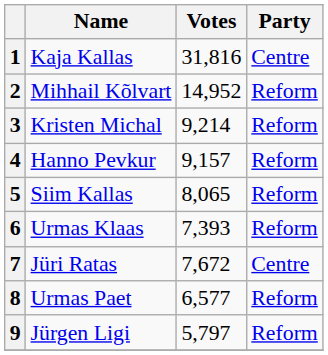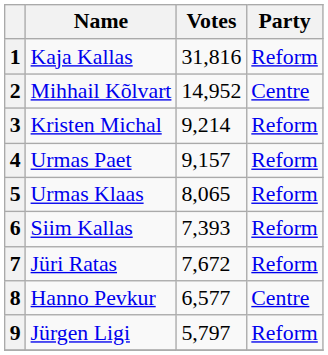1 | Party: Centre -> Reform
2 | Party: Reform -> Centre
4 | Name: Hanno Pevkur -> Urmas Paet
5 | Name: Siim Kallas -> Urmas Klaas
6 | Name: Urmas Klaas -> Siim Kallas
7 | Party: Centre -> Reform
8 | Name: Urmas Paet -> Hanno Pevkur
8 | Party: Reform -> Centre
